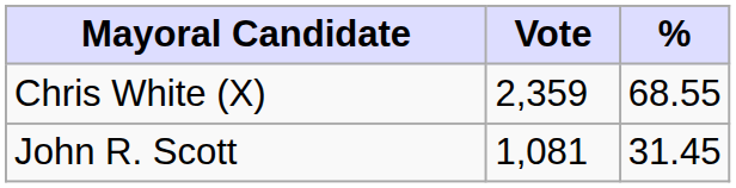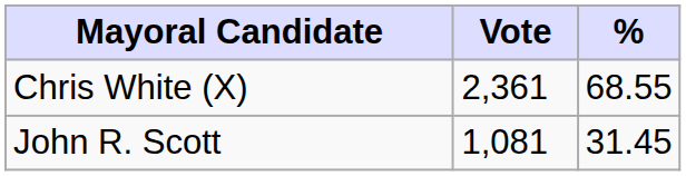Chris White (X) | Vote: 2,359 -> 2,361
